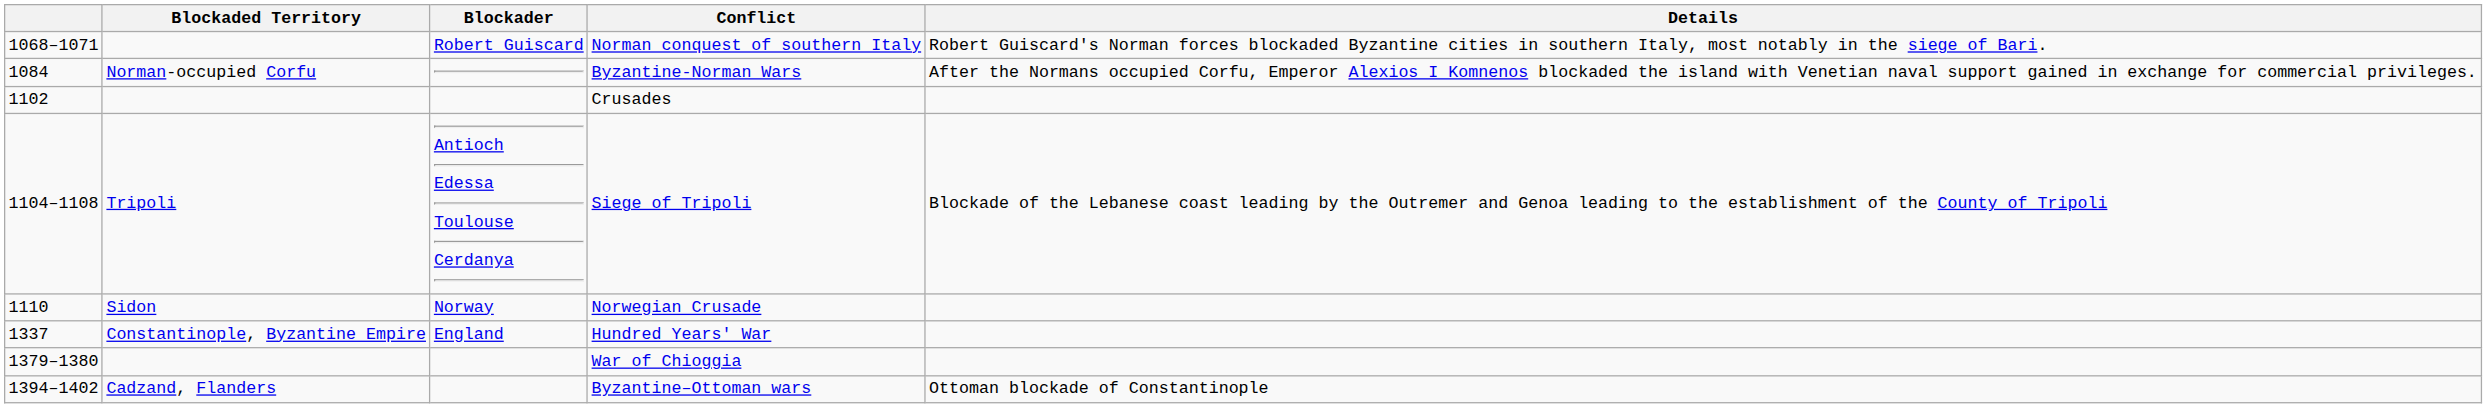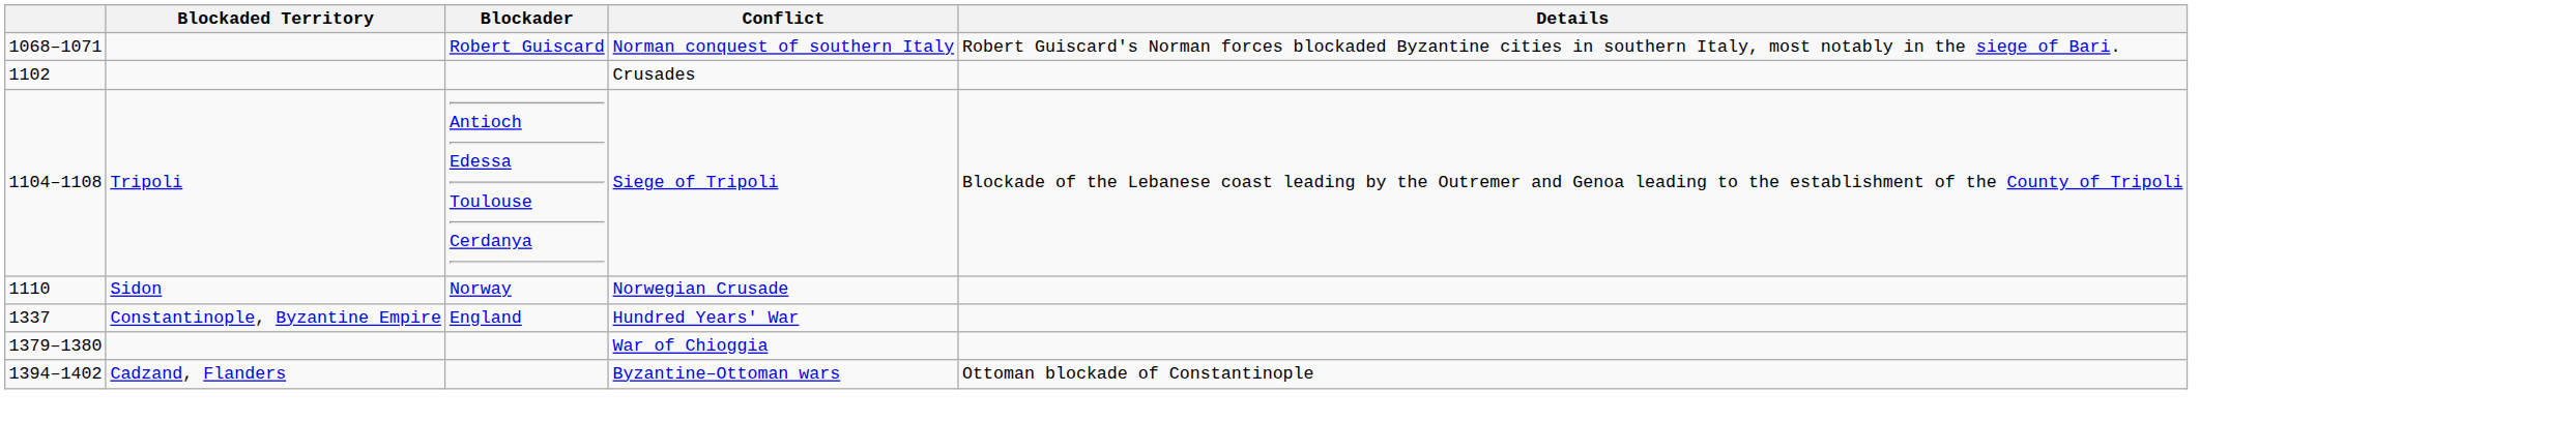- row: 1084 | Norman-occupied Corfu | Byzantine-Norman Wars | After the Normans occupied Corfu, Emperor Alexios I Komnenos blockaded the island with Venetian naval support gained in exchange for commercial privileges.
